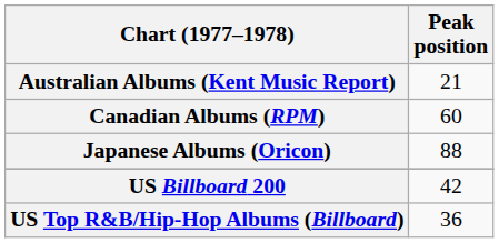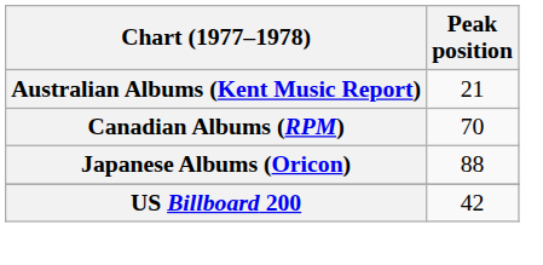Canadian Albums (RPM) | Peak position: 60 -> 70
- row: US Top R&B/Hip-Hop Albums (Billboard) | 36
